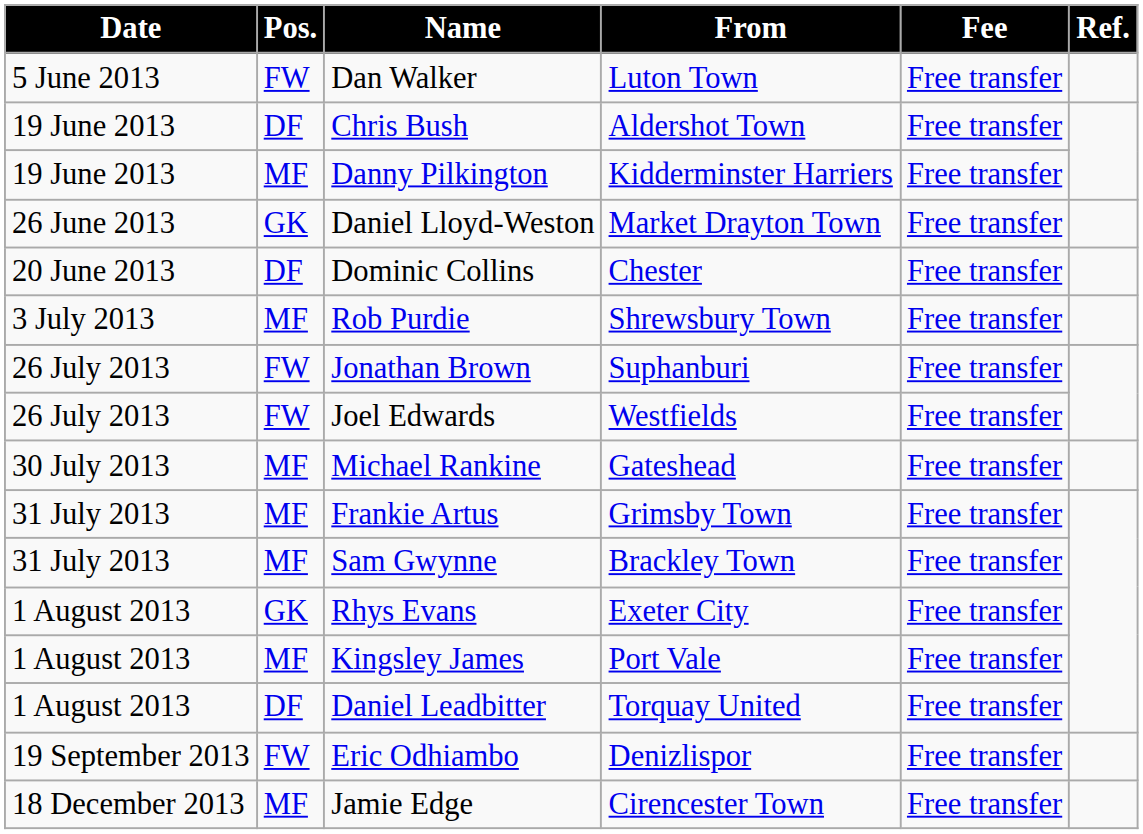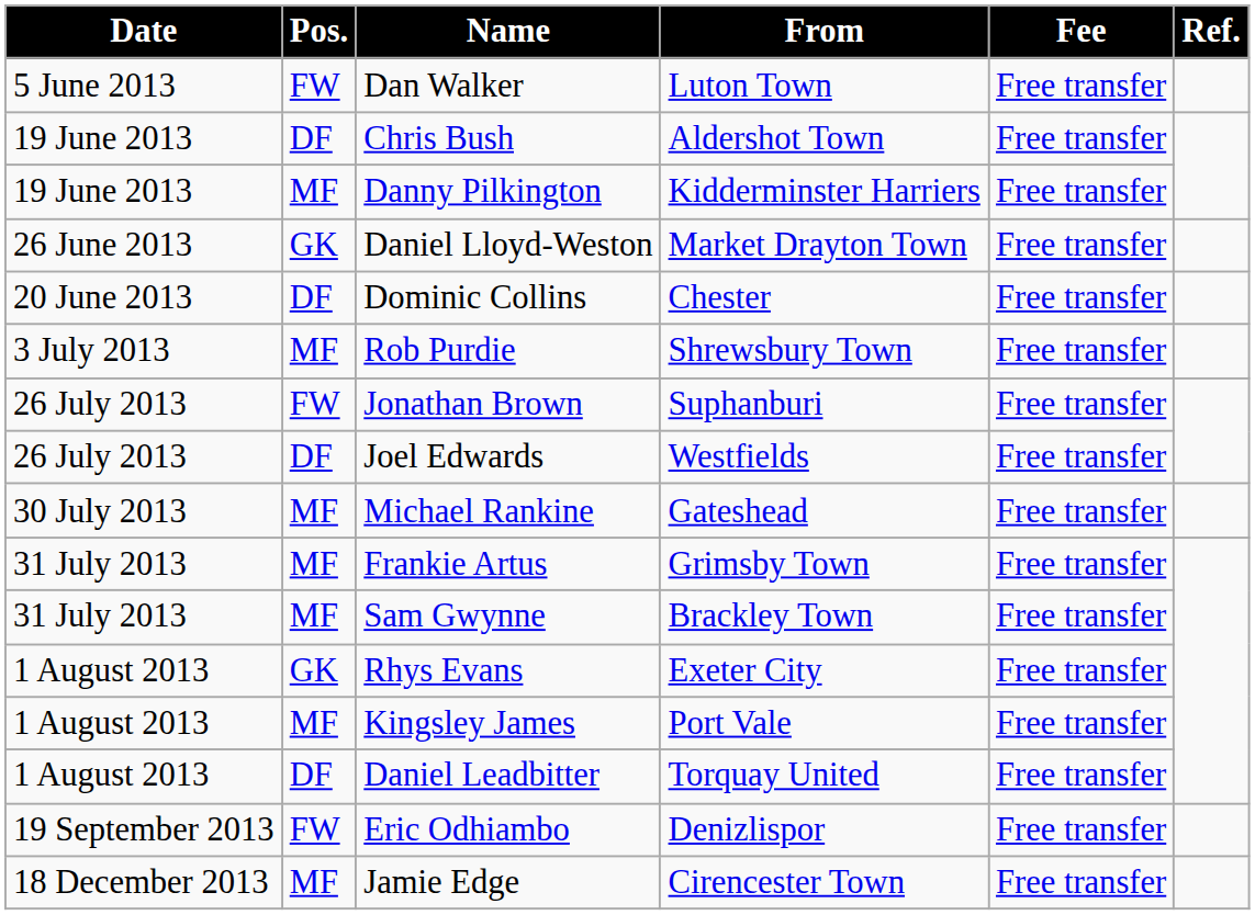Joel Edwards | Pos.: FW -> DF
